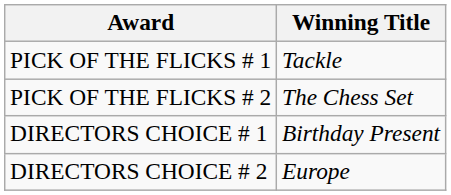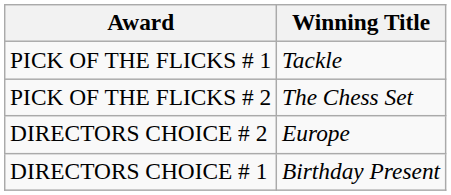rows swapped: DIRECTORS CHOICE # 1 <-> DIRECTORS CHOICE # 2
